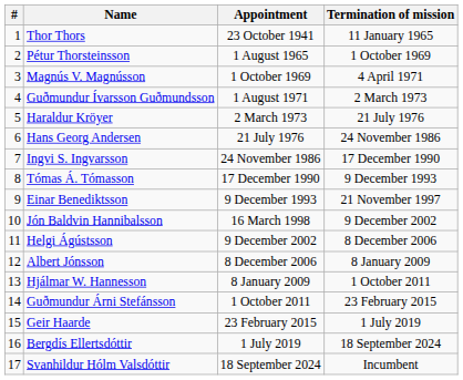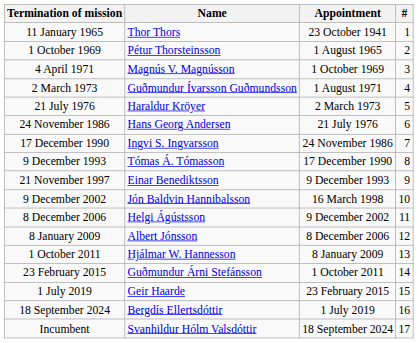columns swapped: # <-> Termination of mission
